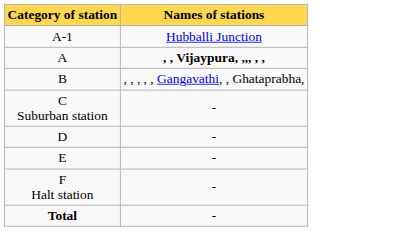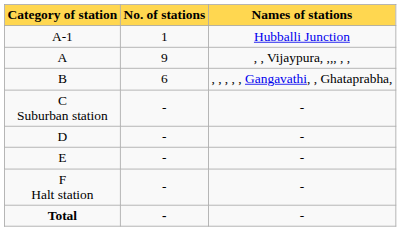+ column: No. of stations | 1 | 9 | 6 | - | - | - | - | -
A | Names of stations: bold -> normal
